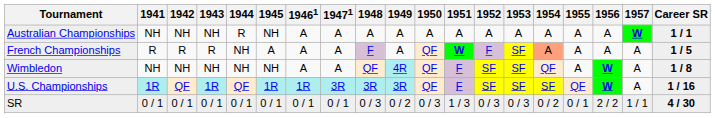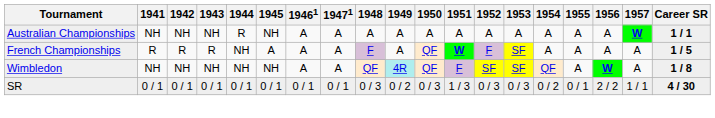French Championships | 1954: lightsalmon background -> no background
- row: U.S. Championships | 1R | QF | 1R | QF | 1R | 1R | 3R | 3R | 3R | QF | F | SF | SF | SF | QF | W | A | 1 / 16
